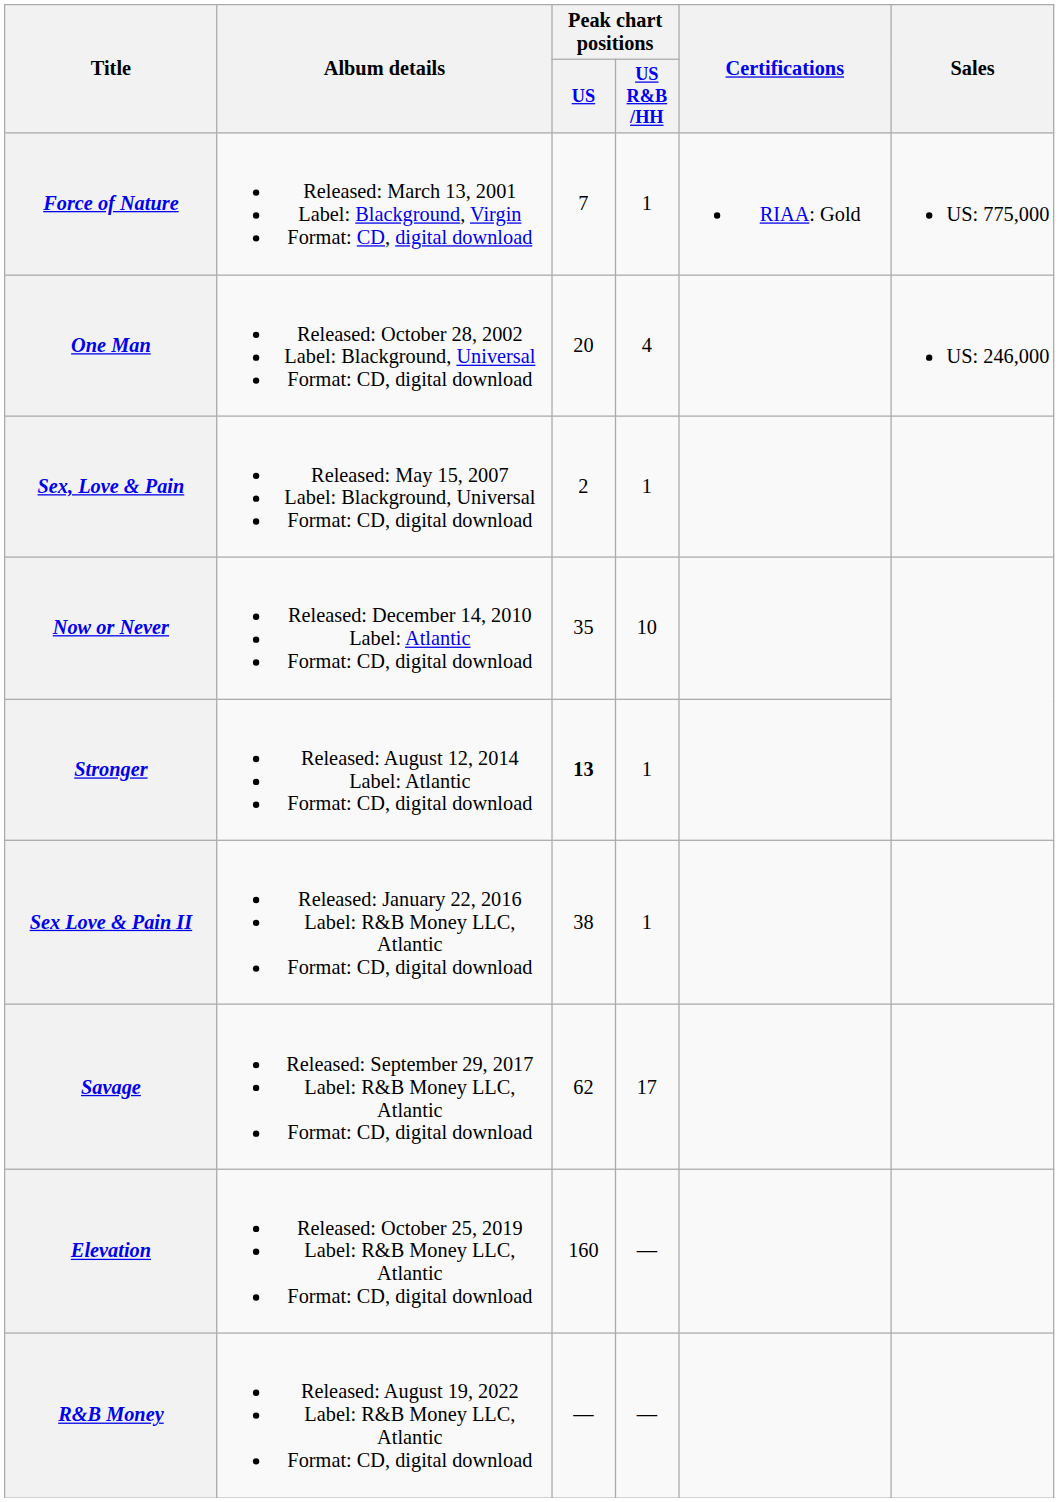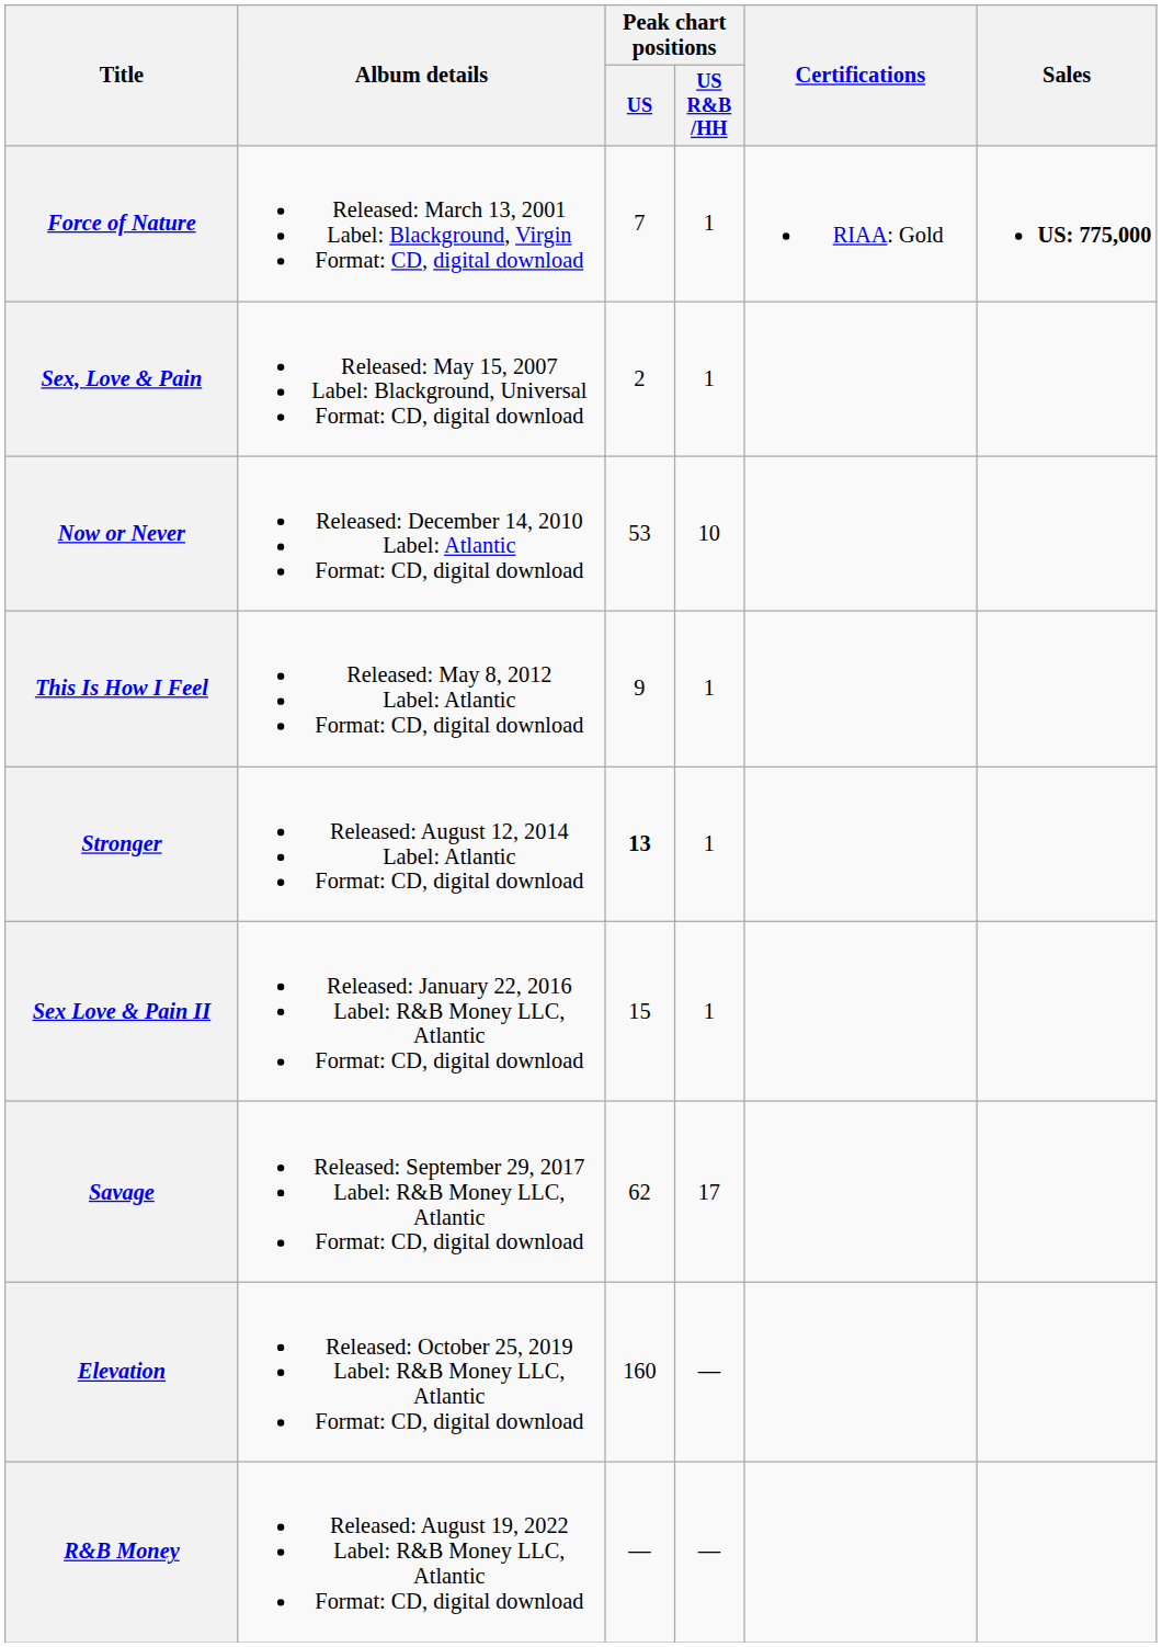Force of Nature | Sales: normal -> bold
- row: One Man | Released: October 28, 2002 Label: Blackground, Universal Format: CD, digital download | 20 | 4 | US: 246,000
Now or Never | Peak chart positions / US: 35 -> 53
+ row: This Is How I Feel | Released: May 8, 2012 Label: Atlantic Format: CD, digital download | 9 | 1
Sex Love & Pain II | Peak chart positions / US: 38 -> 15
